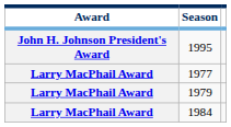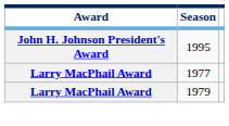- row: Larry MacPhail Award | 1984
